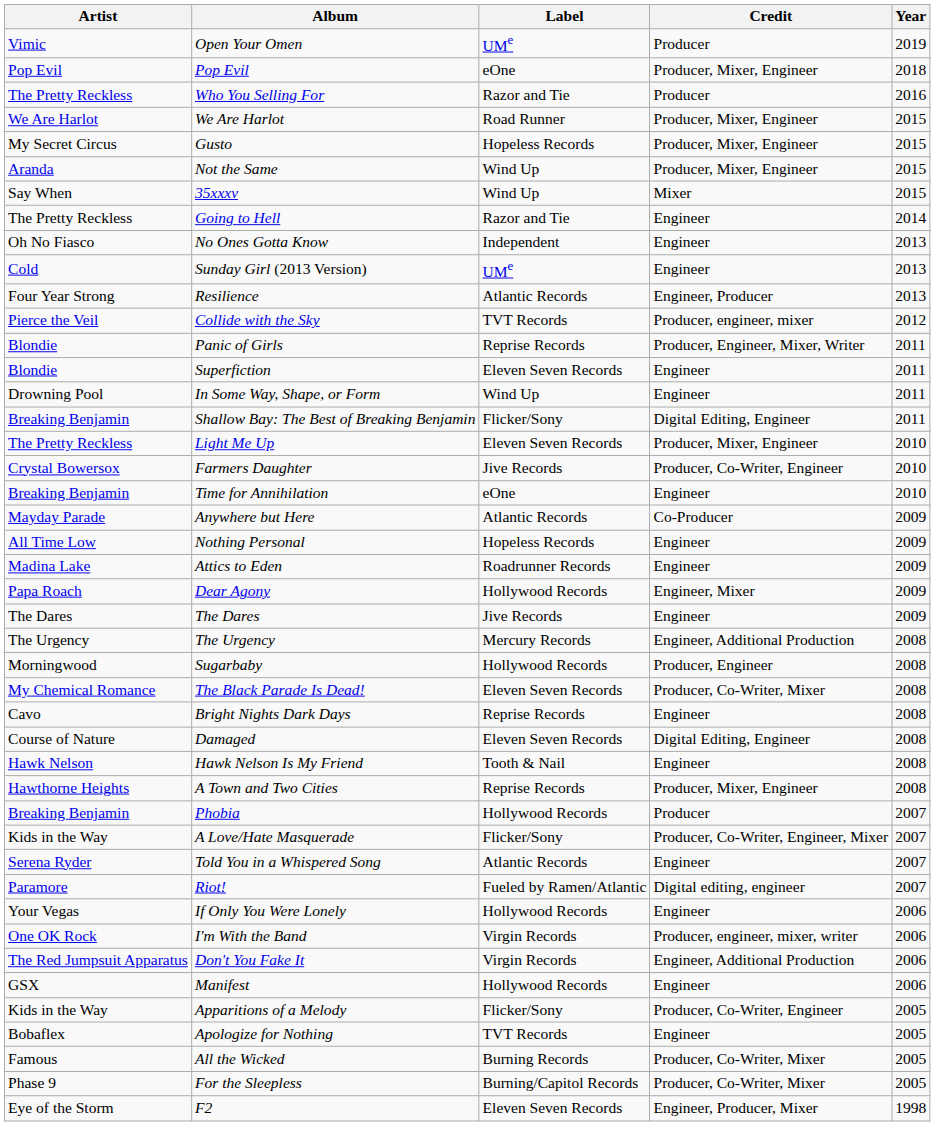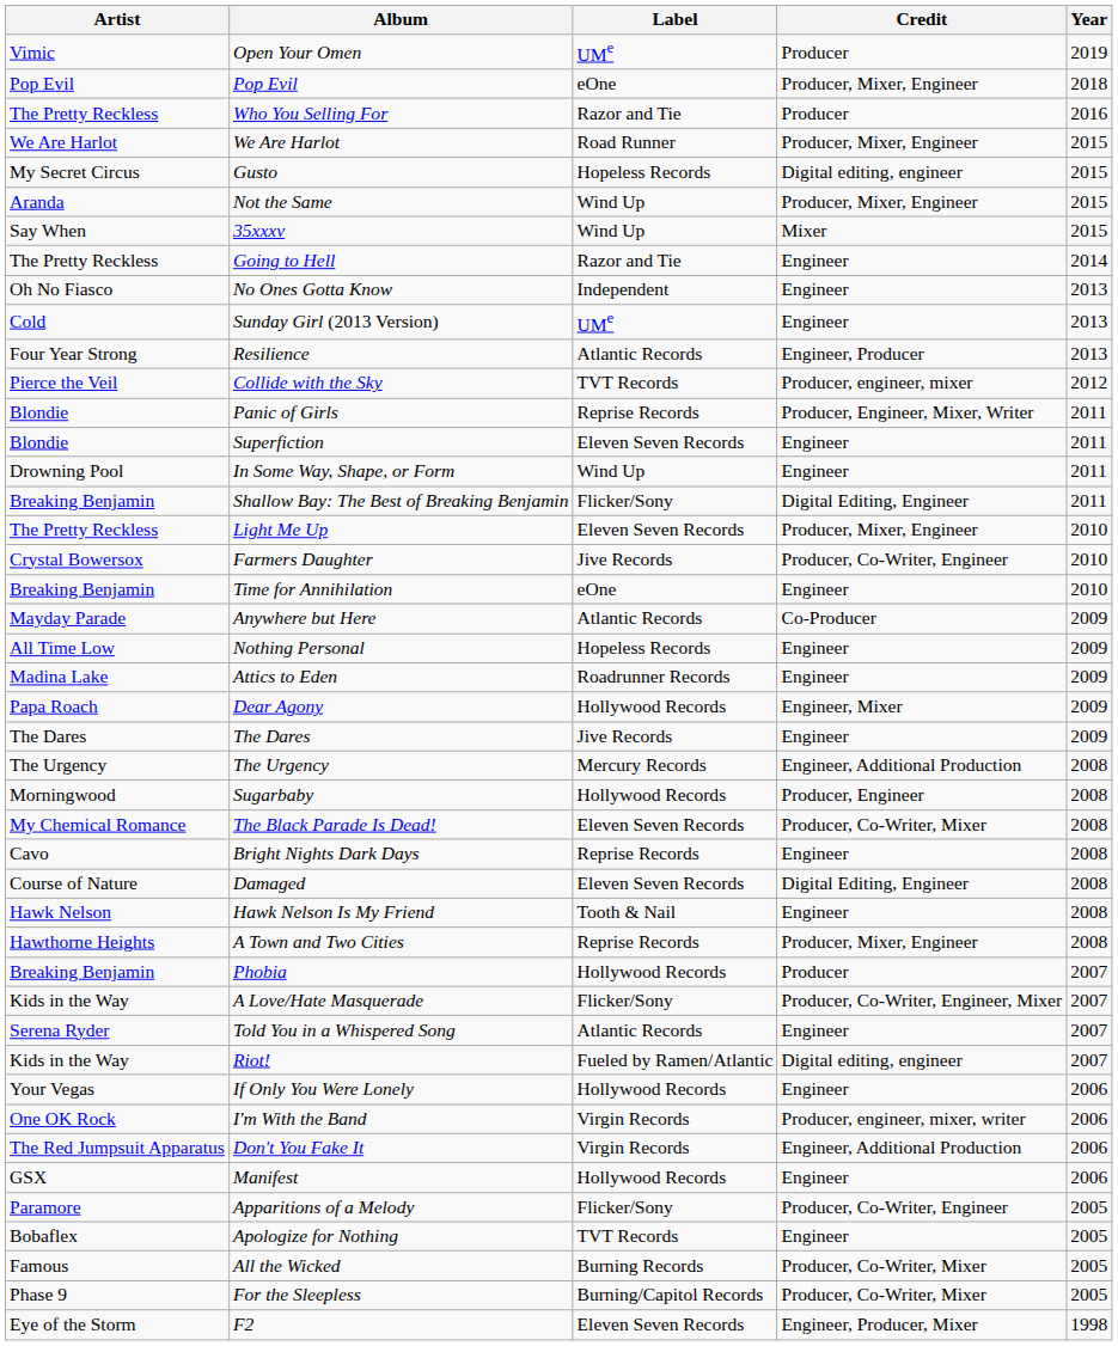Gusto | Credit: Producer, Mixer, Engineer -> Digital editing, engineer
Riot! | Artist: Paramore -> Kids in the Way
Apparitions of a Melody | Artist: Kids in the Way -> Paramore
